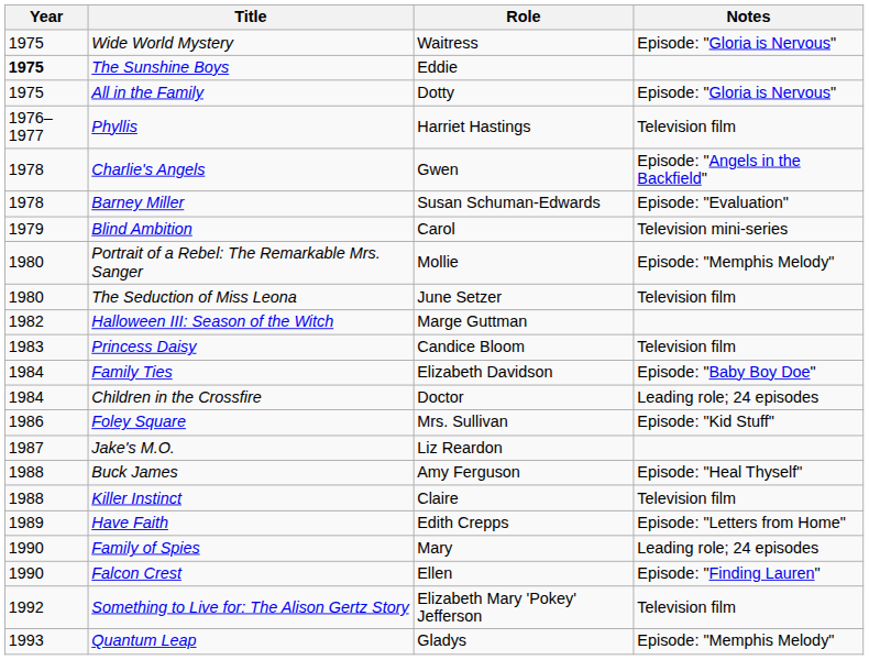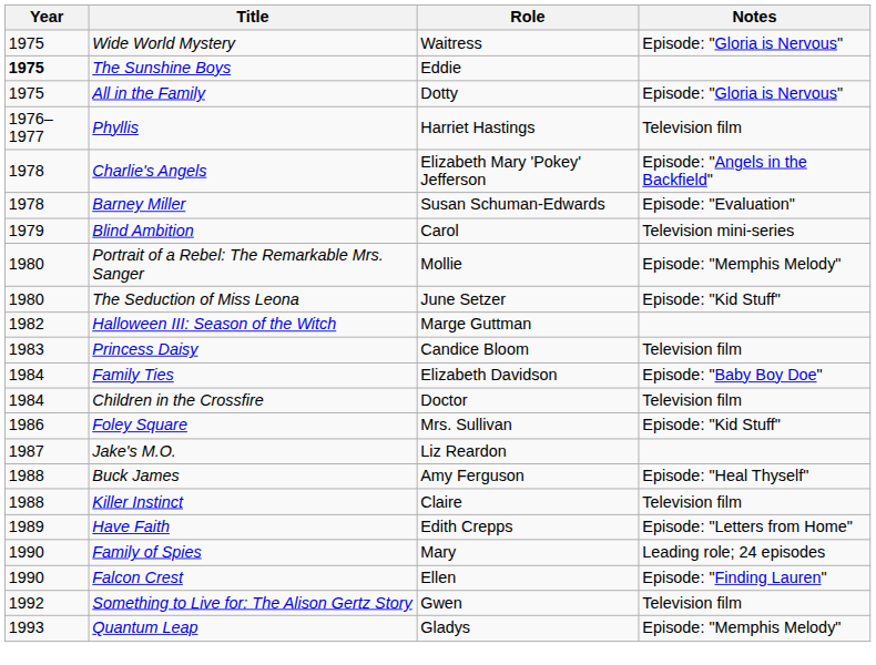Charlie's Angels | Role: Gwen -> Elizabeth Mary 'Pokey' Jefferson
The Seduction of Miss Leona | Notes: Television film -> Episode: "Kid Stuff"
Children in the Crossfire | Notes: Leading role; 24 episodes -> Television film
Something to Live for: The Alison Gertz Story | Role: Elizabeth Mary 'Pokey' Jefferson -> Gwen
